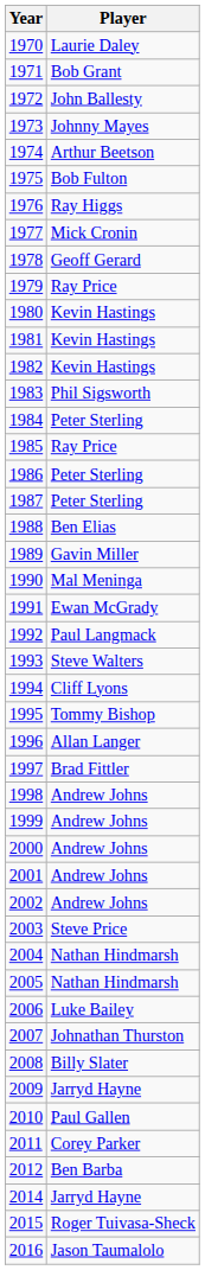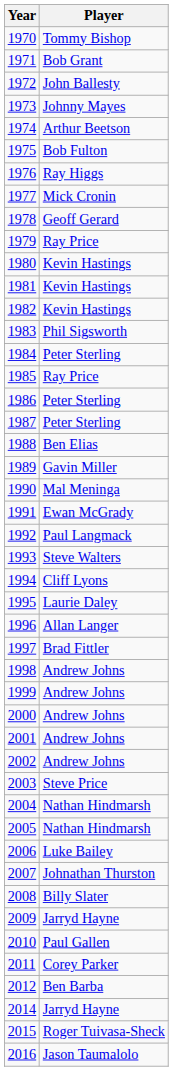1970 | Player: Laurie Daley -> Tommy Bishop
1995 | Player: Tommy Bishop -> Laurie Daley
